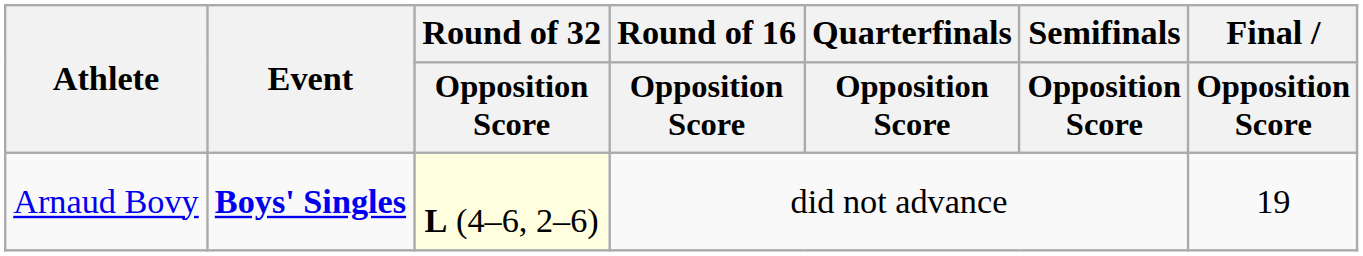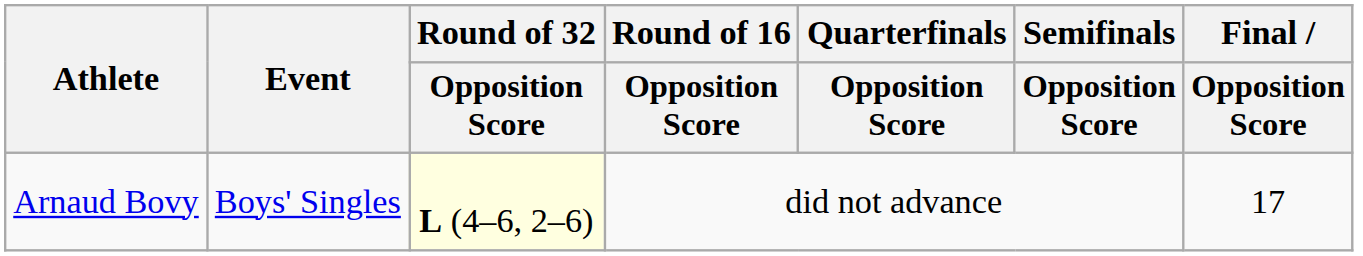Arnaud Bovy | Event: bold -> normal
Arnaud Bovy | Final / Opposition Score: 19 -> 17
